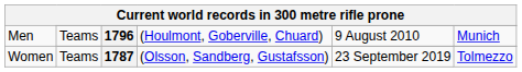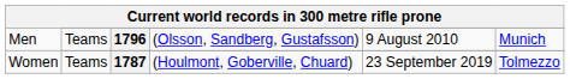1796 | column 4: (Houlmont, Goberville, Chuard) -> (Olsson, Sandberg, Gustafsson)
1787 | column 4: (Olsson, Sandberg, Gustafsson) -> (Houlmont, Goberville, Chuard)
